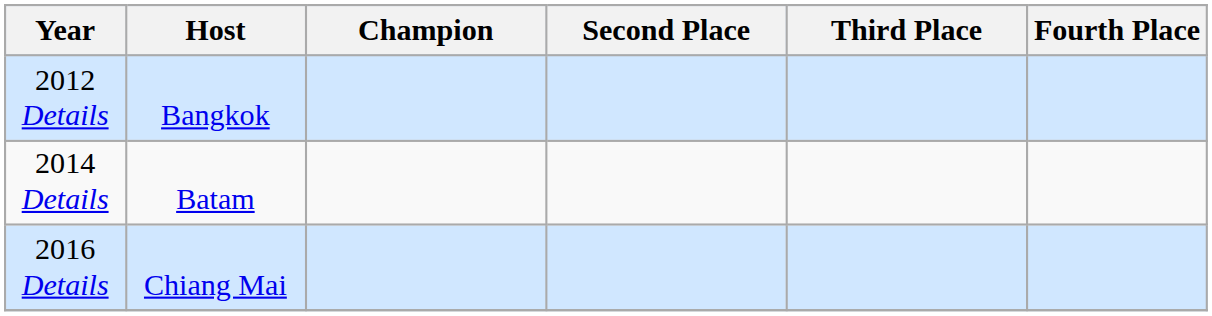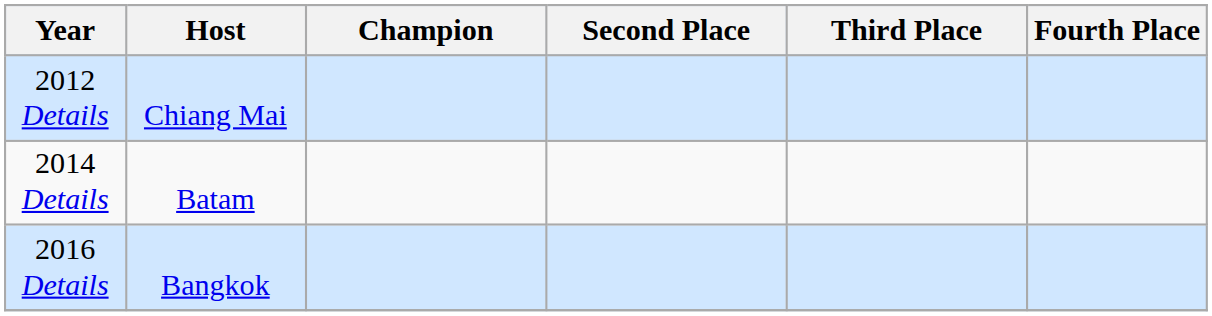2012 Details | Host: Bangkok -> Chiang Mai
2016 Details | Host: Chiang Mai -> Bangkok
